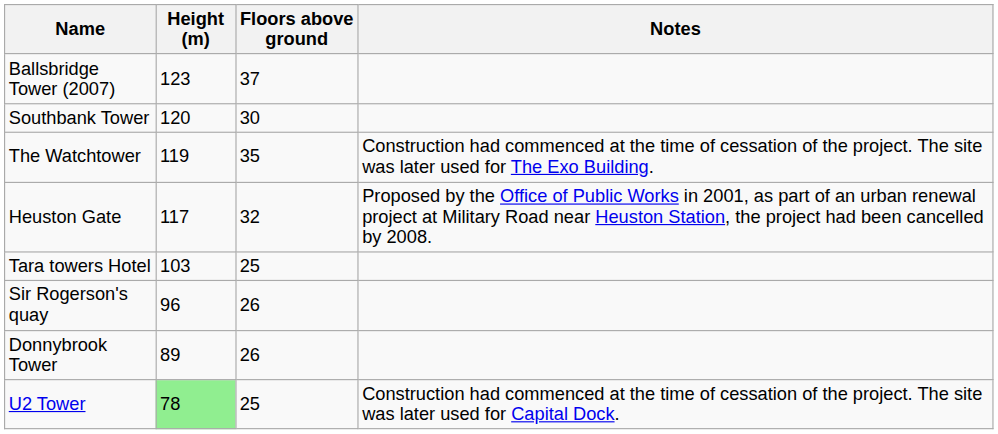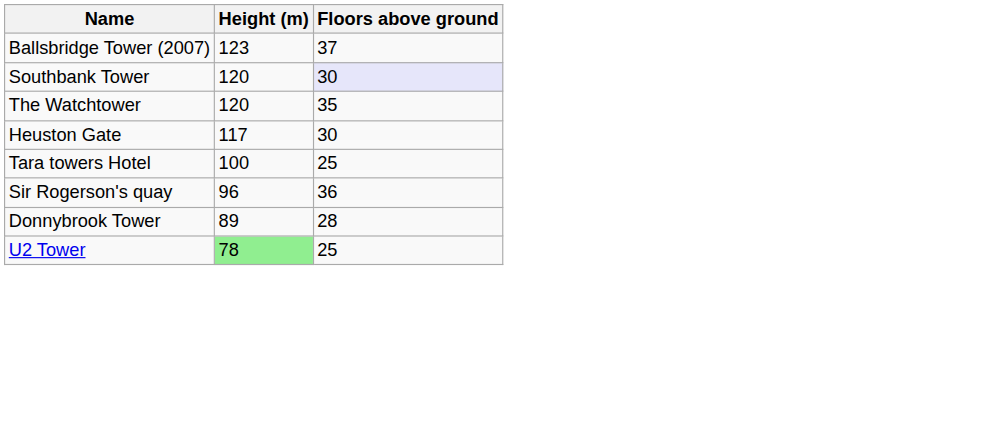- column: Notes | Construction had commenced at the time of cessation of the project. The site was later used for The Exo Building. | Proposed by the Office of Public Works in 2001, as part of an urban renewal project at Military Road near Heuston Station, the project had been cancelled by 2008. | Construction had commenced at the time of cessation of the project. The site was later used for Capital Dock.
Southbank Tower | Floors above ground: no background -> lavender background
The Watchtower | Height (m): 119 -> 120
Heuston Gate | Floors above ground: 32 -> 30
Tara towers Hotel | Height (m): 103 -> 100
Sir Rogerson's quay | Floors above ground: 26 -> 36
Donnybrook Tower | Floors above ground: 26 -> 28
